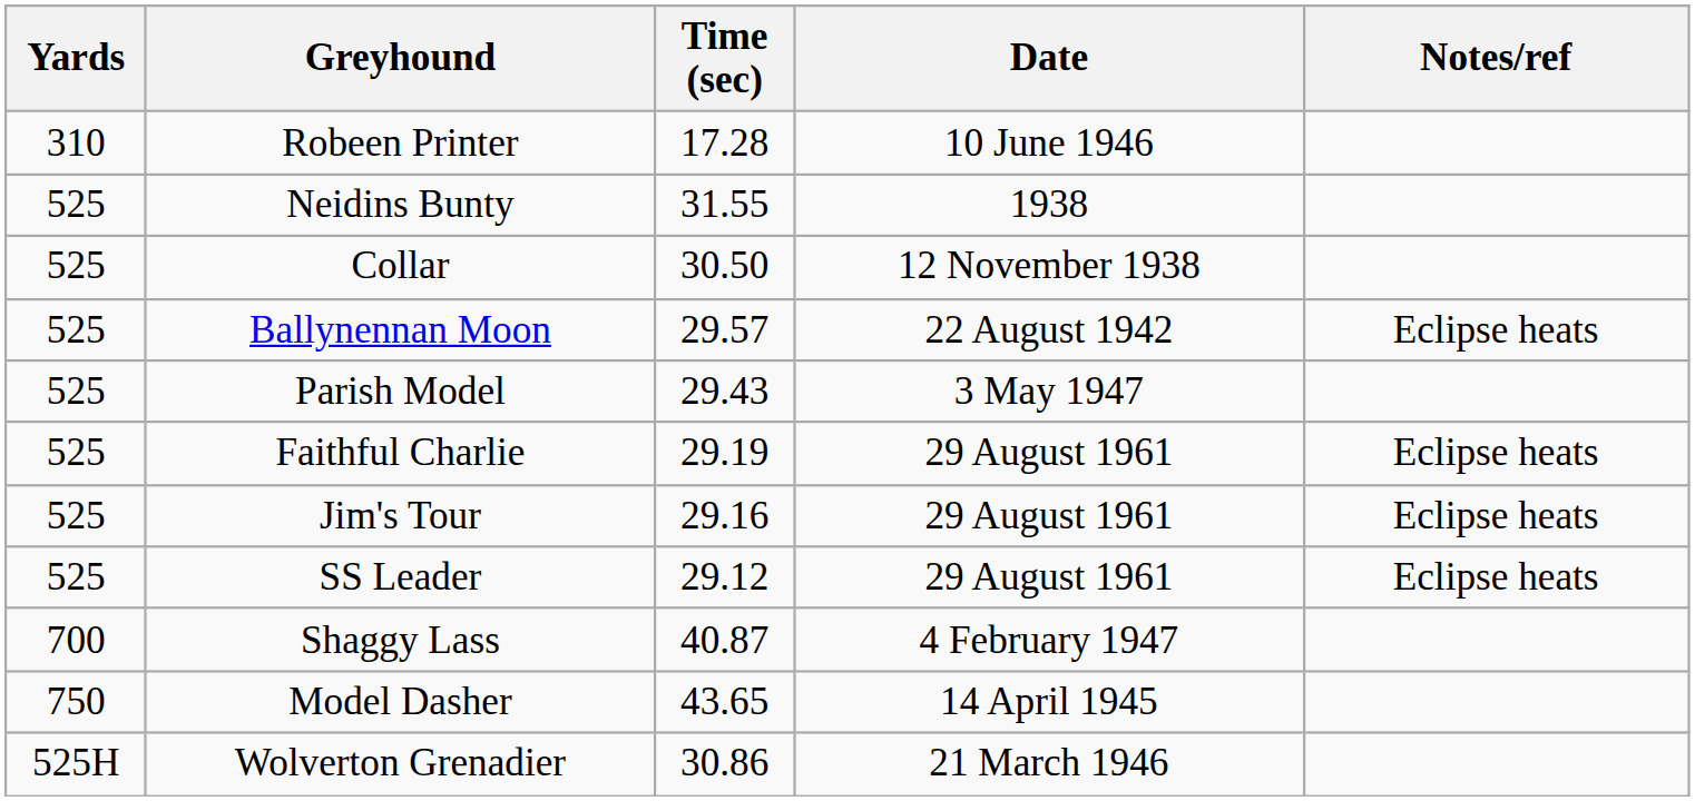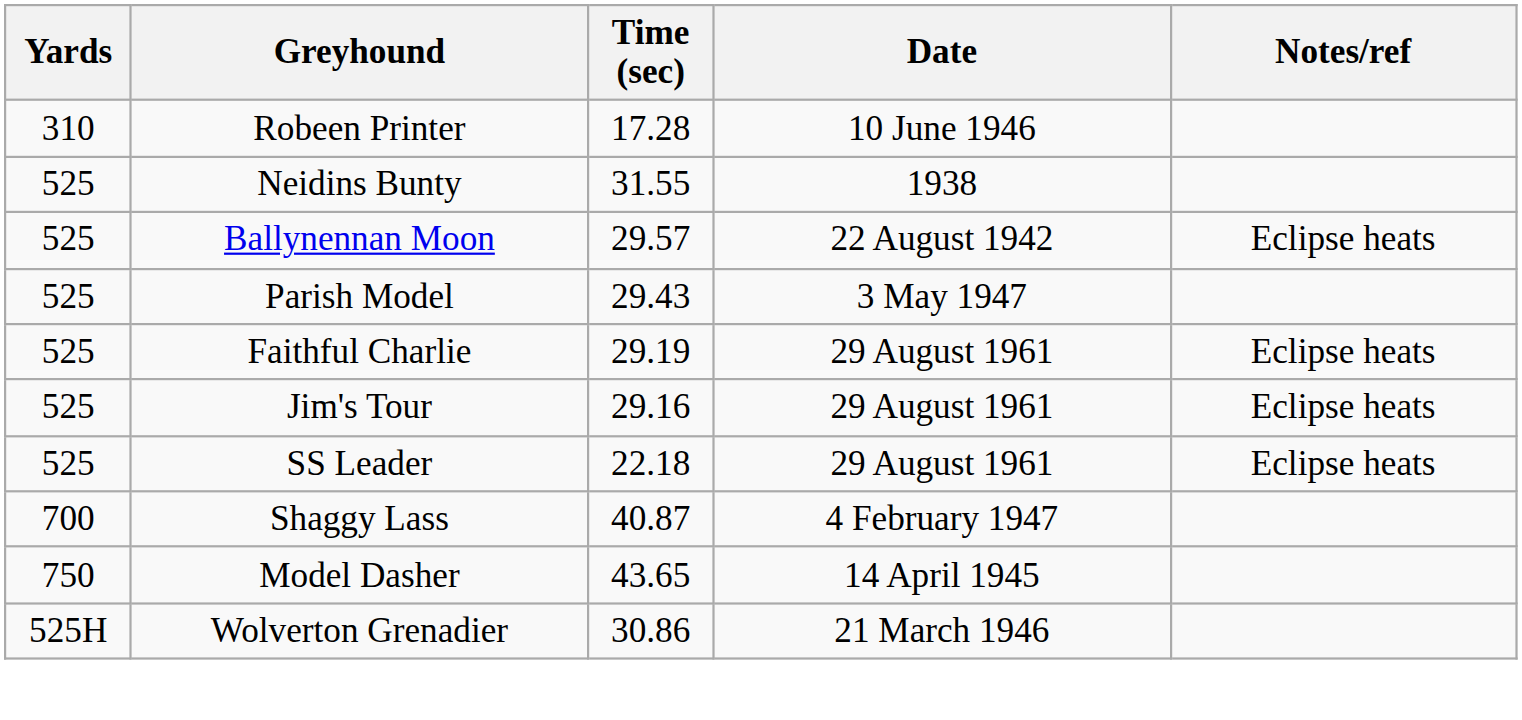- row: 525 | Collar | 30.50 | 12 November 1938
SS Leader | Time (sec): 29.12 -> 22.18
